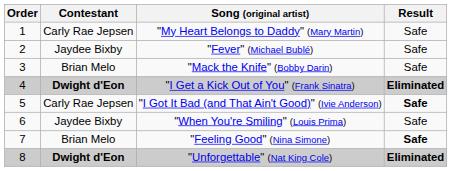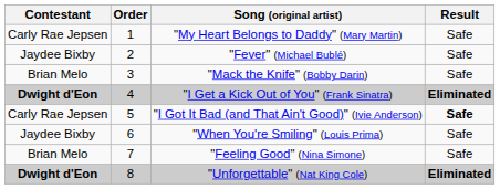columns swapped: Order <-> Contestant
"Feeling Good" (Nina Simone) | Result: bold -> normal
